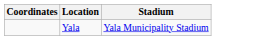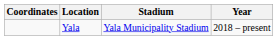+ column: Year | 2018 – present
